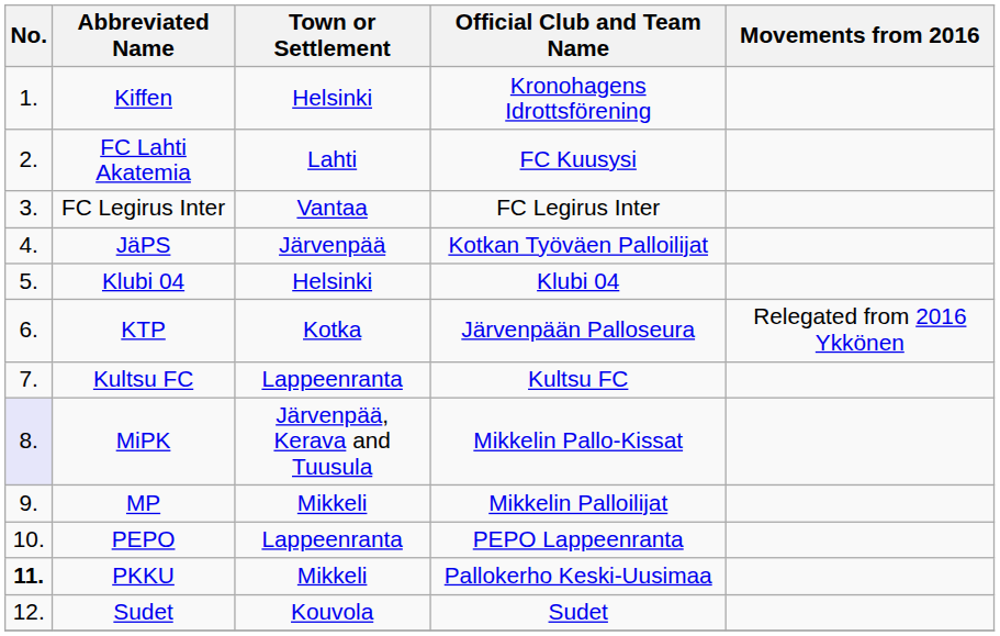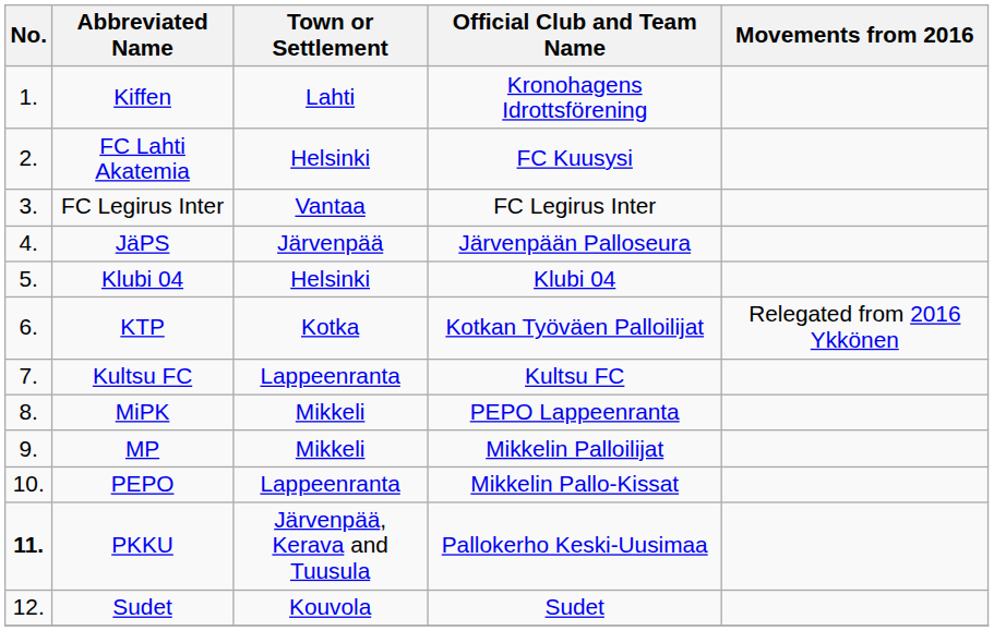Kiffen | Town or Settlement: Helsinki -> Lahti
FC Lahti Akatemia | Town or Settlement: Lahti -> Helsinki
JäPS | Official Club and Team Name: Kotkan Työväen Palloilijat -> Järvenpään Palloseura
KTP | Official Club and Team Name: Järvenpään Palloseura -> Kotkan Työväen Palloilijat
MiPK | No.: lavender background -> no background
MiPK | Town or Settlement: Järvenpää, Kerava and Tuusula -> Mikkeli
MiPK | Official Club and Team Name: Mikkelin Pallo-Kissat -> PEPO Lappeenranta
PEPO | Official Club and Team Name: PEPO Lappeenranta -> Mikkelin Pallo-Kissat
PKKU | Town or Settlement: Mikkeli -> Järvenpää, Kerava and Tuusula
